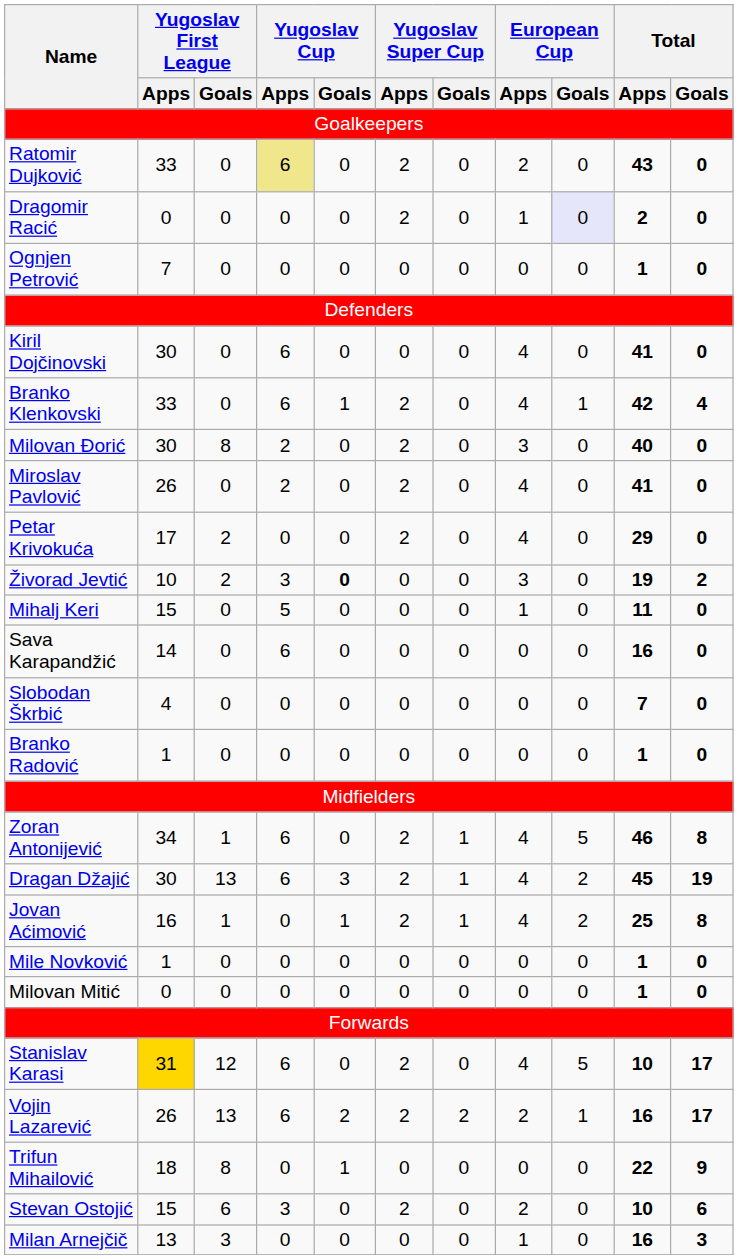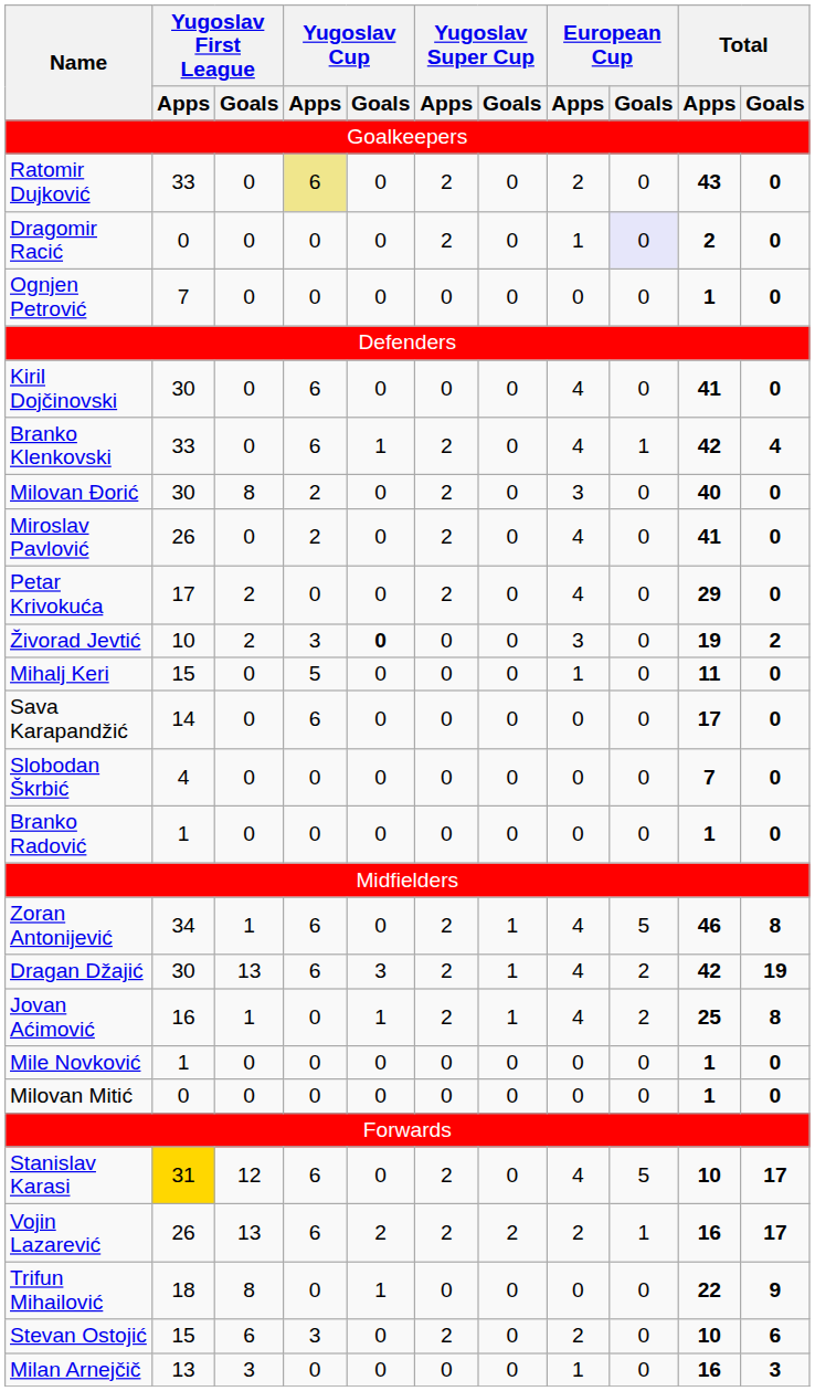Sava Karapandžić | Total / Apps: 16 -> 17
Dragan Džajić | Total / Apps: 45 -> 42
